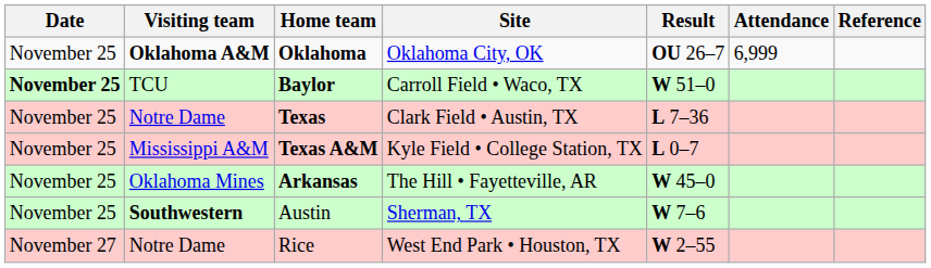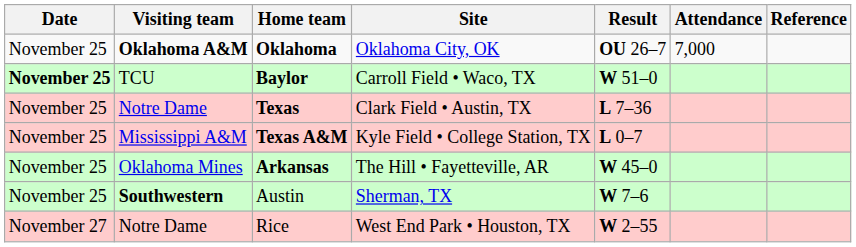Oklahoma | Attendance: 6,999 -> 7,000
